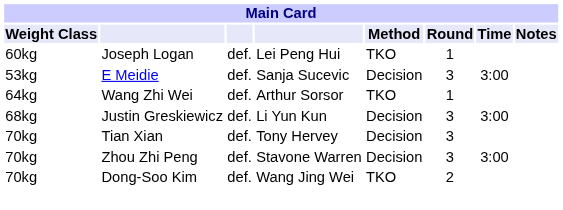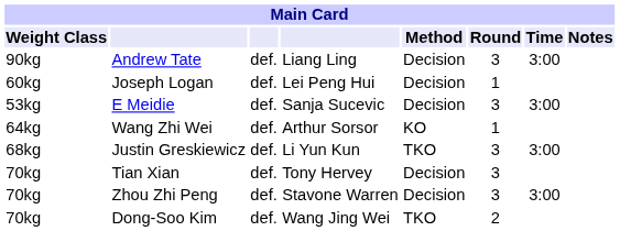+ row: 90kg | Andrew Tate | def. | Liang Ling | Decision | 3 | 3:00
Joseph Logan | Method: TKO -> Decision
Wang Zhi Wei | Method: TKO -> KO
Justin Greskiewicz | Method: Decision -> TKO
